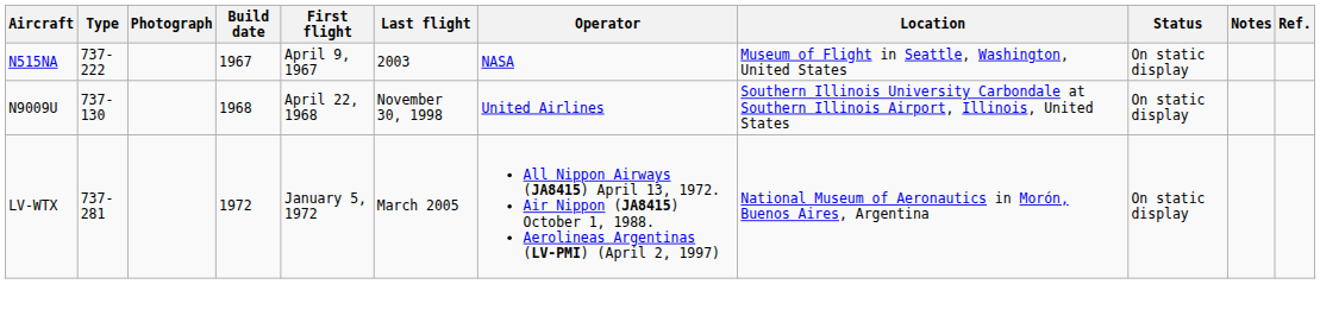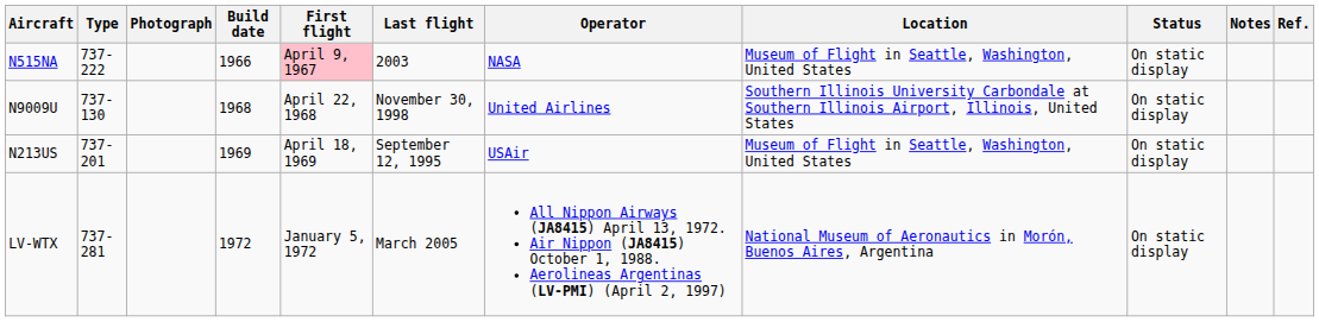N515NA | Build date: 1967 -> 1966
N515NA | First flight: no background -> pink background
+ row: N213US | 737-201 | 1969 | April 18, 1969 | September 12, 1995 | USAir | Museum of Flight in Seattle, Washington, United States | On static display
